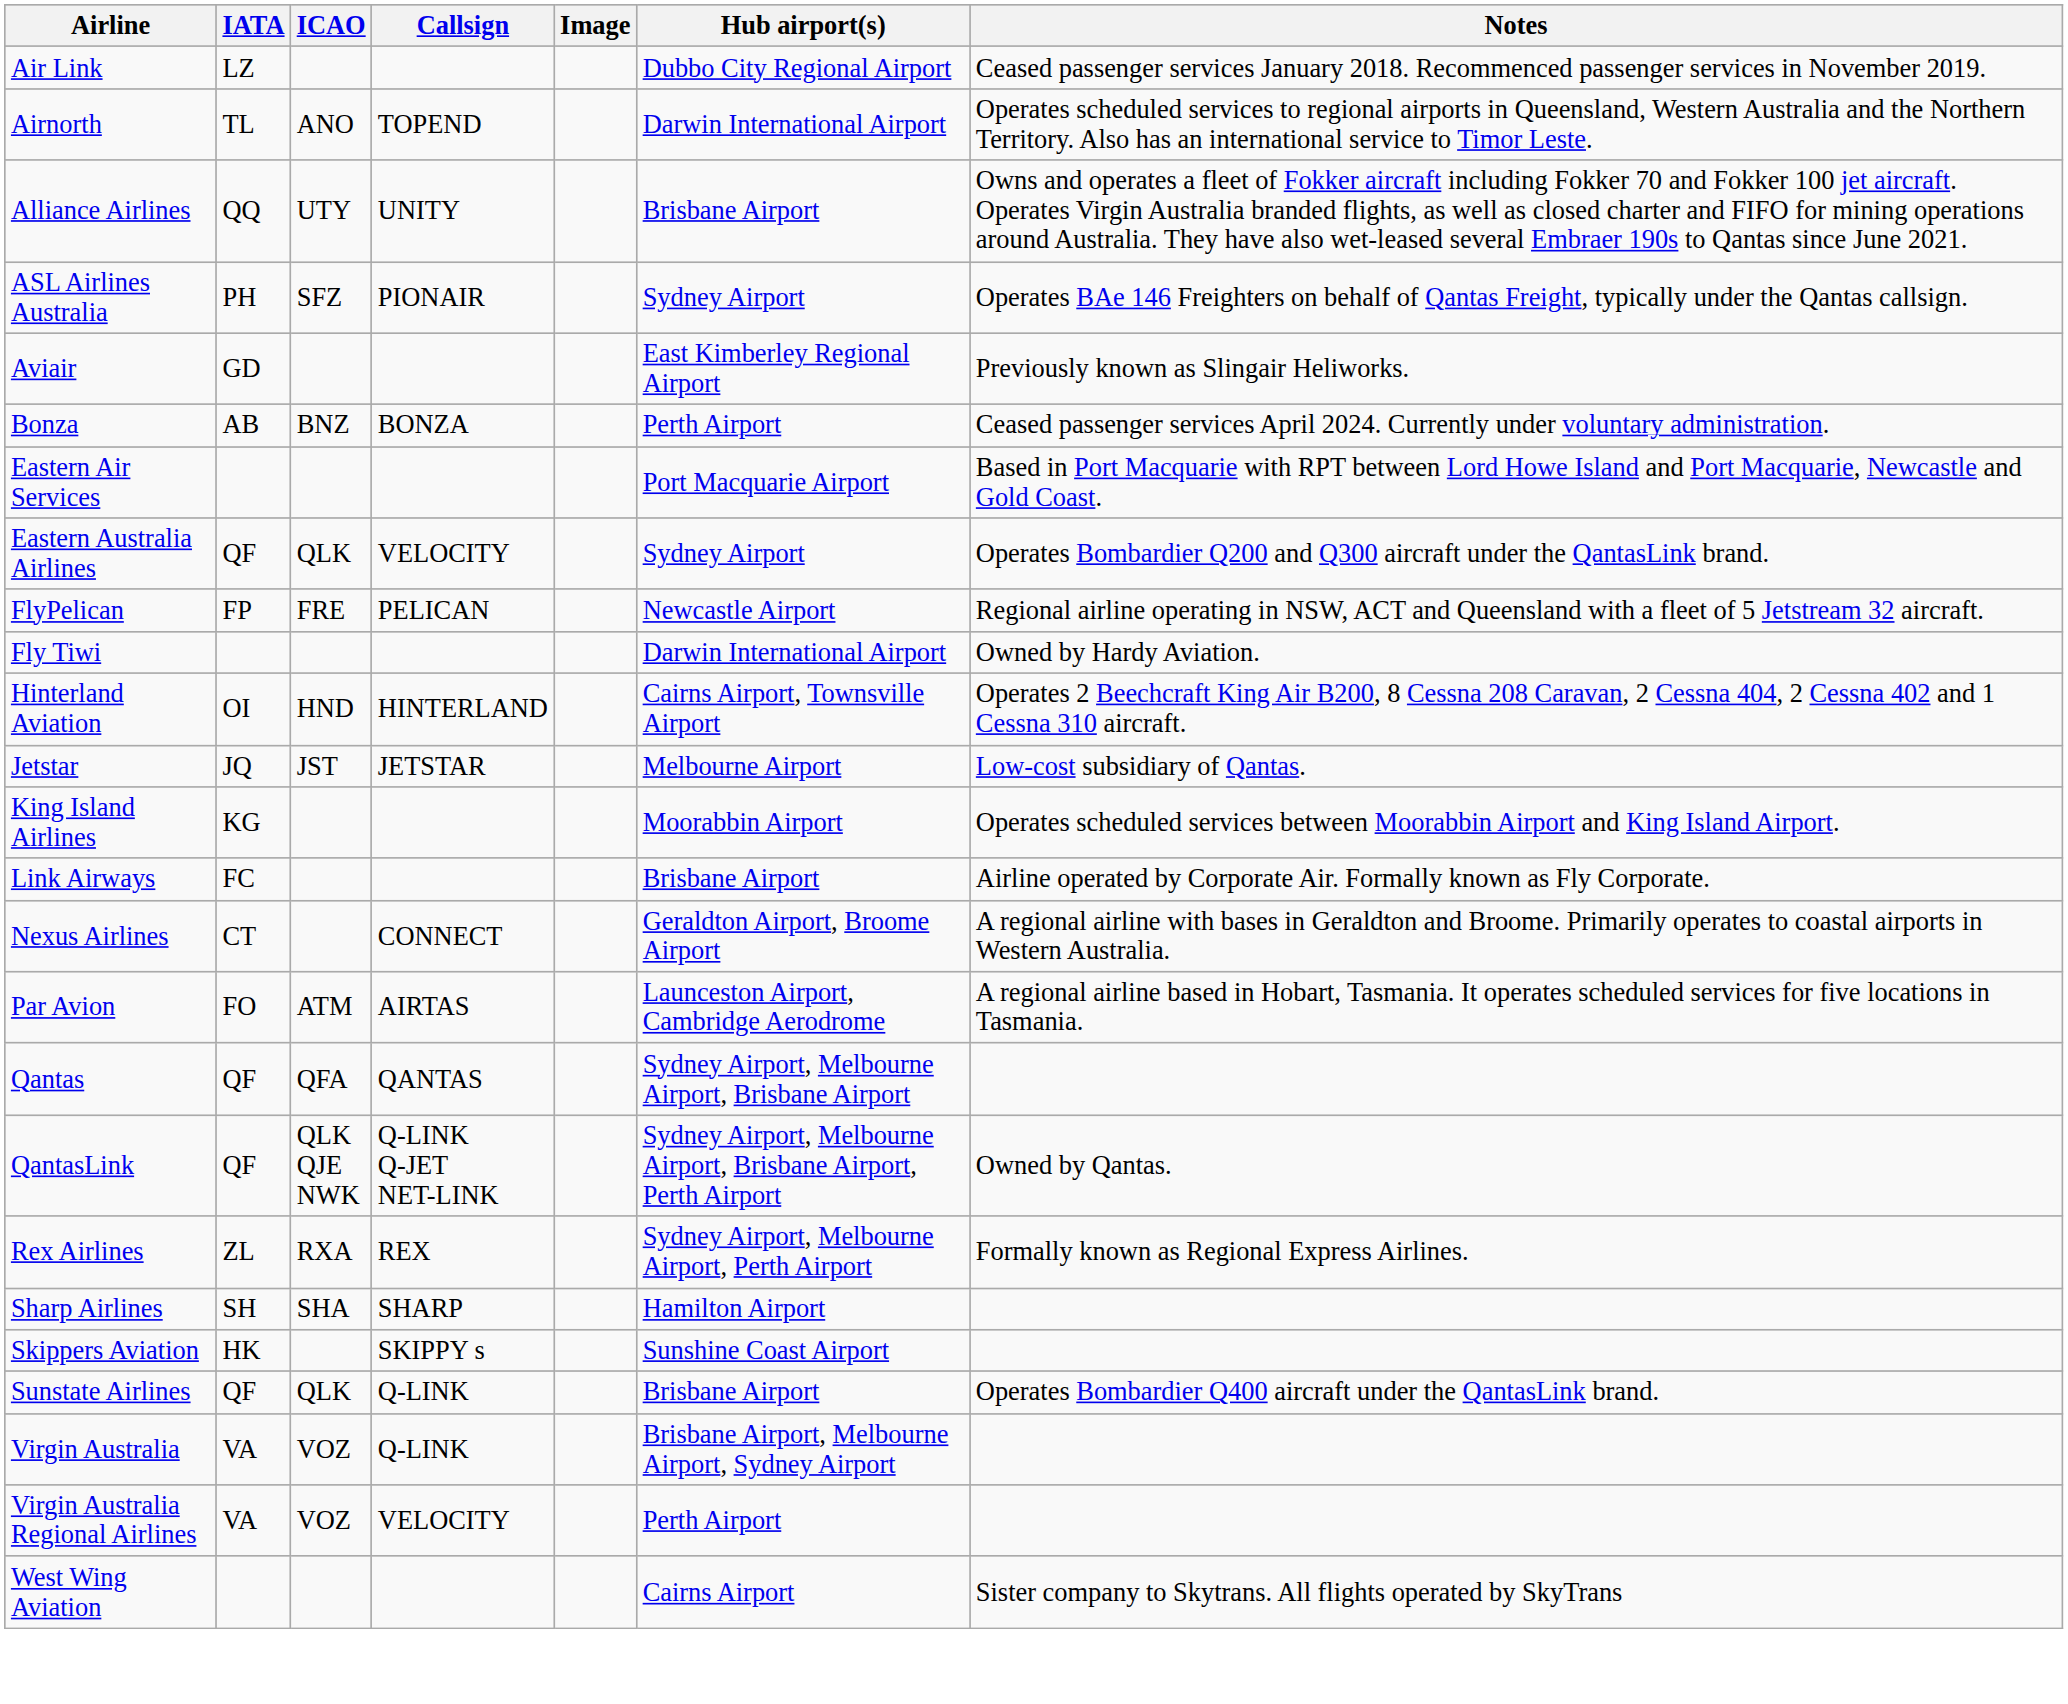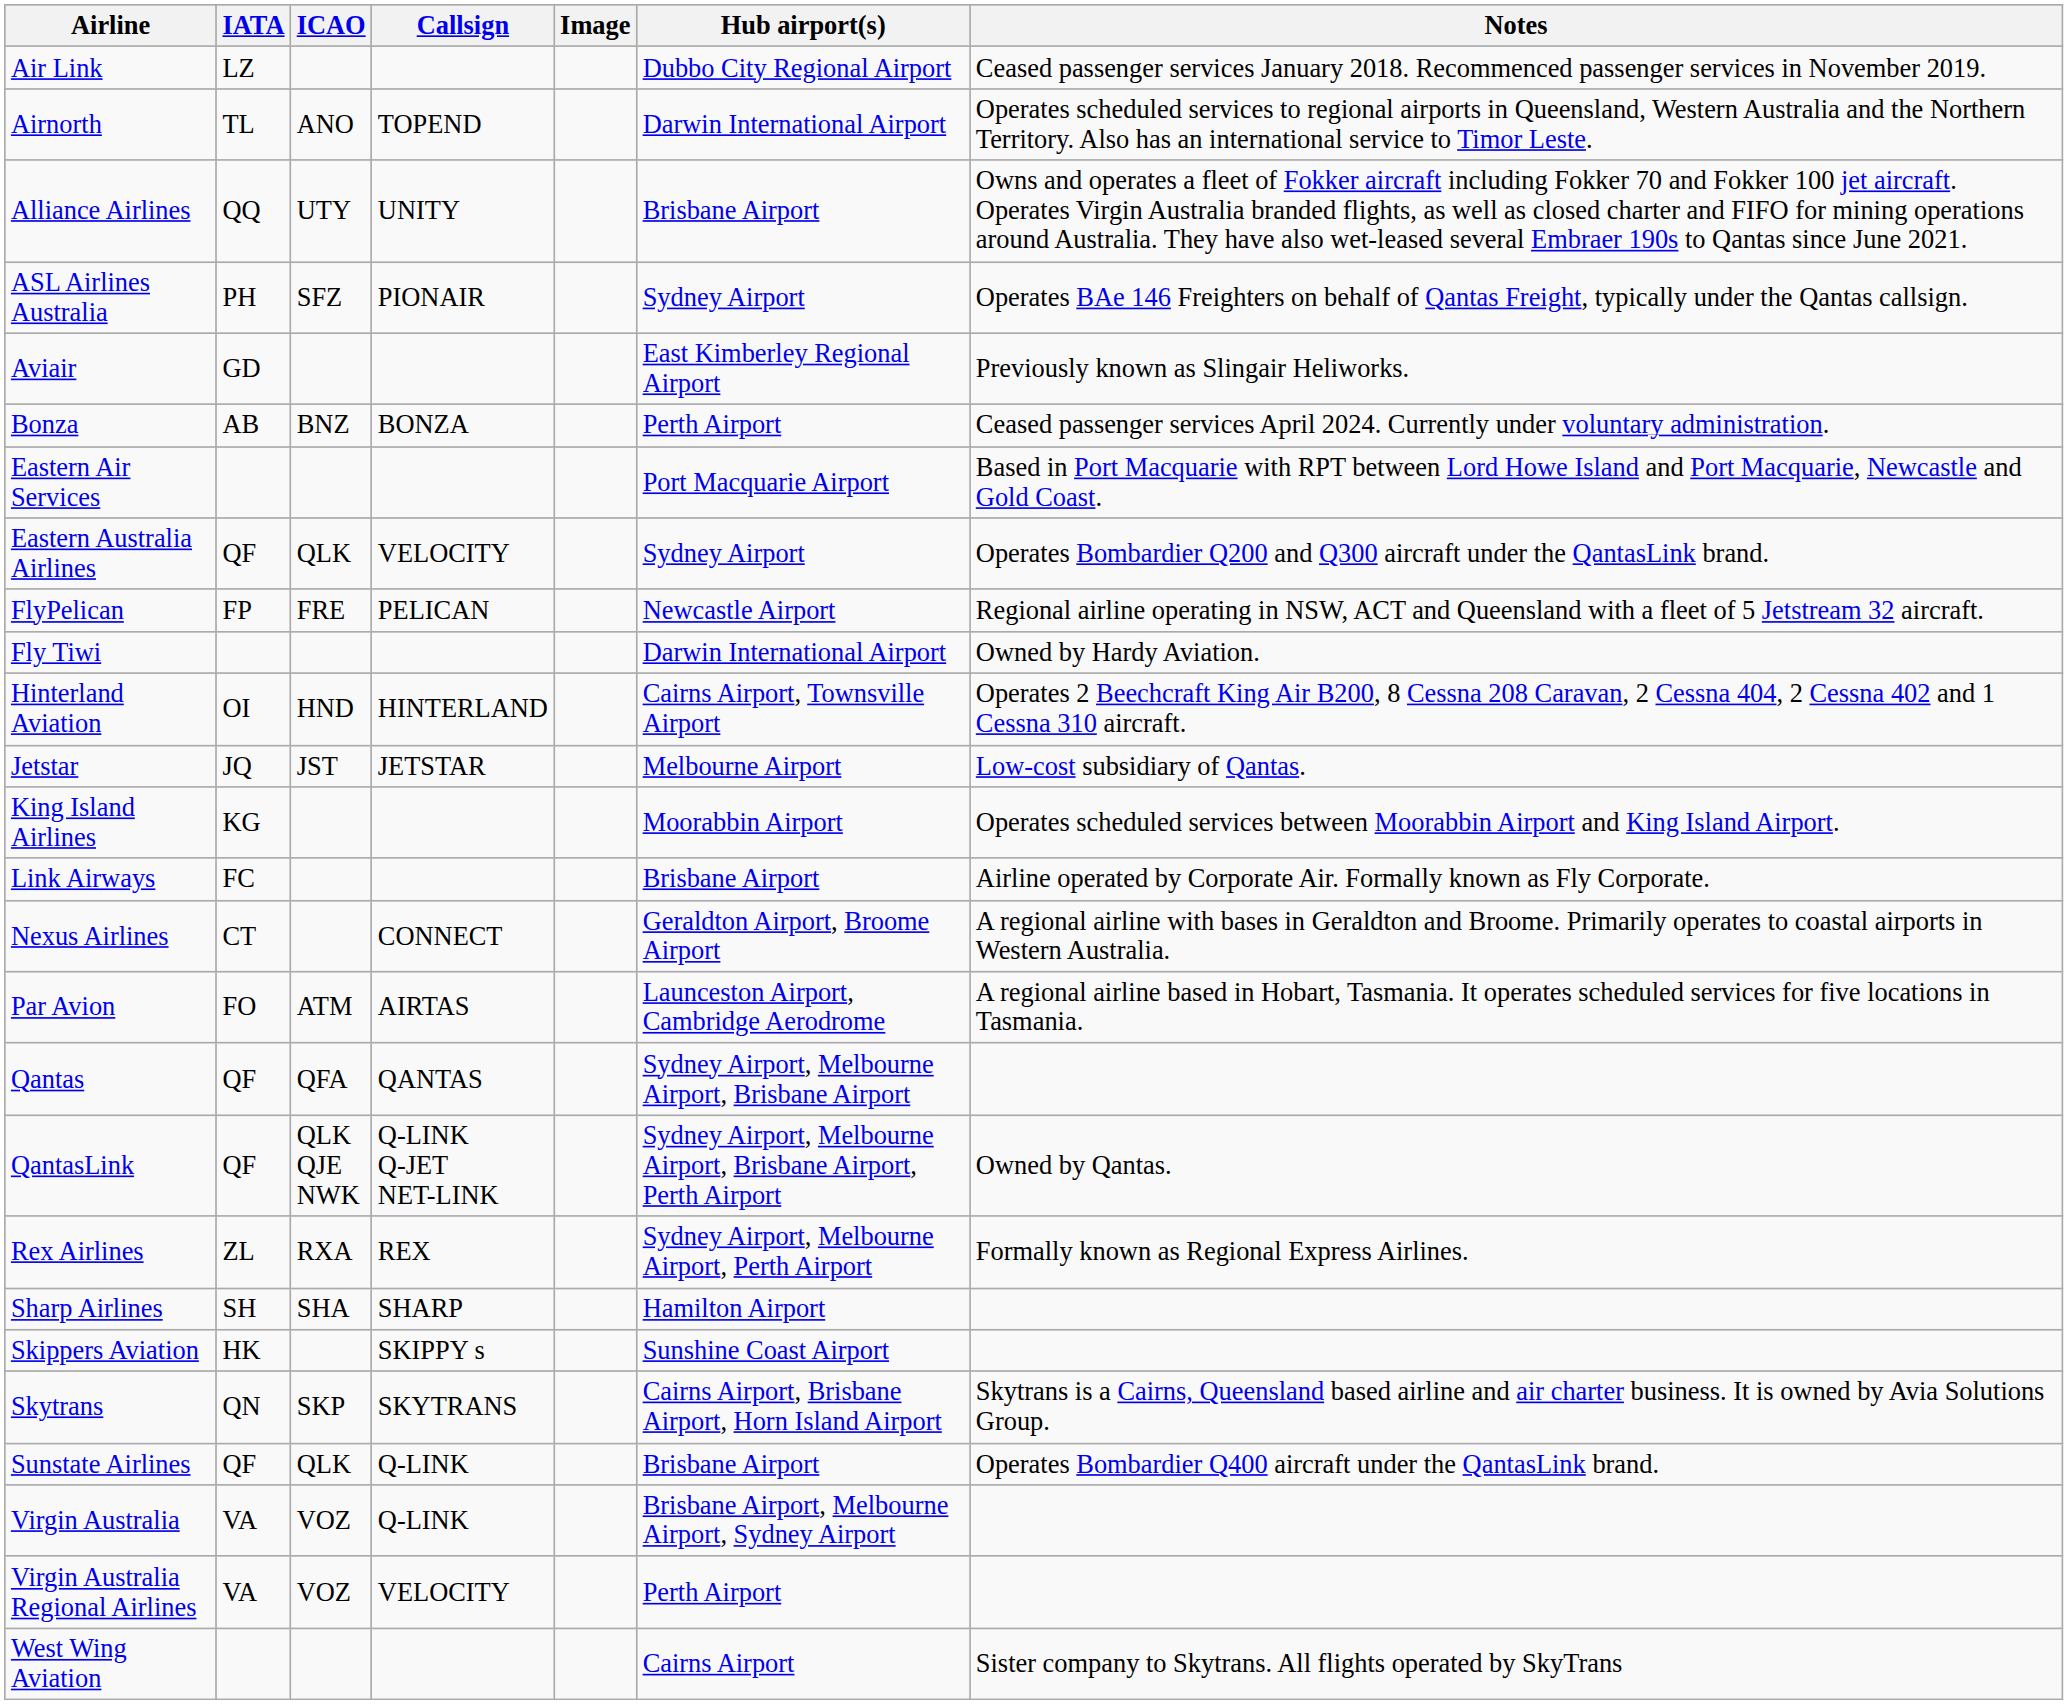+ row: Skytrans | QN | SKP | SKYTRANS | Cairns Airport, Brisbane Airport, Horn Island Airport | Skytrans is a Cairns, Queensland based airline and air charter business. It is owned by Avia Solutions Group.
